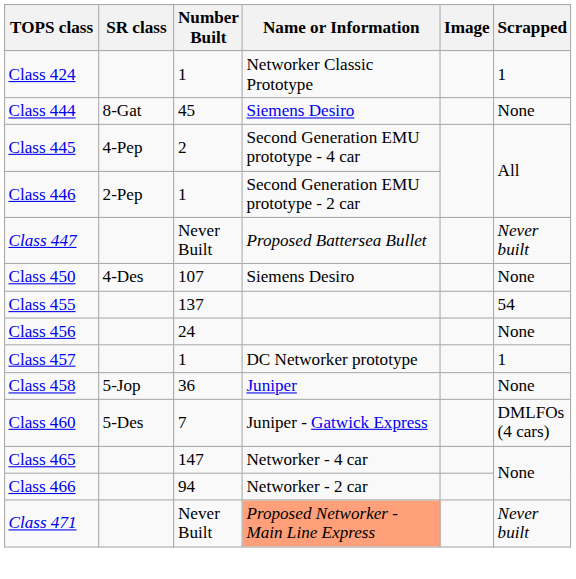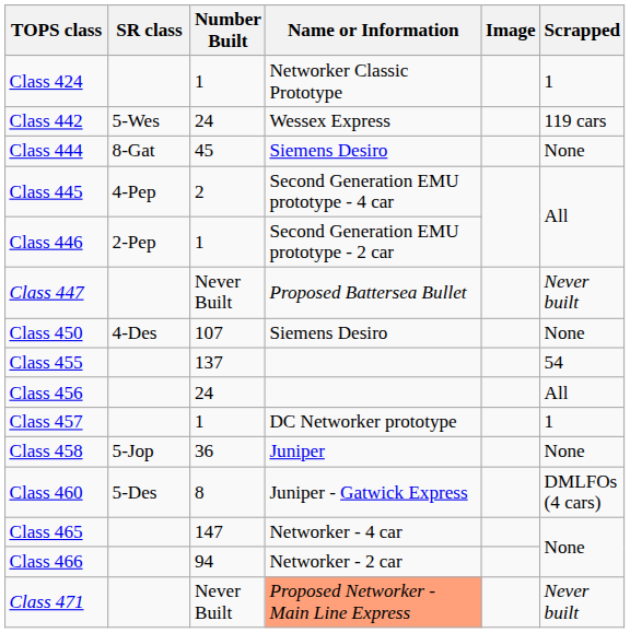+ row: Class 442 | 5-Wes | 24 | Wessex Express | 119 cars
Class 456 | Scrapped: None -> All
Class 460 | Number Built: 7 -> 8
